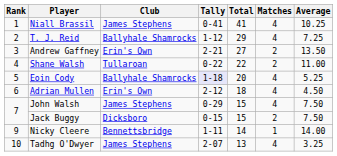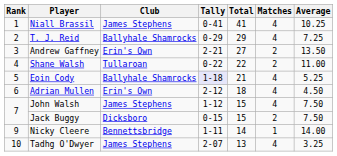T. J. Reid | Tally: 1-12 -> 0-29
Eoin Cody | Total: 20 -> 21
John Walsh | Tally: 0-29 -> 1-12
